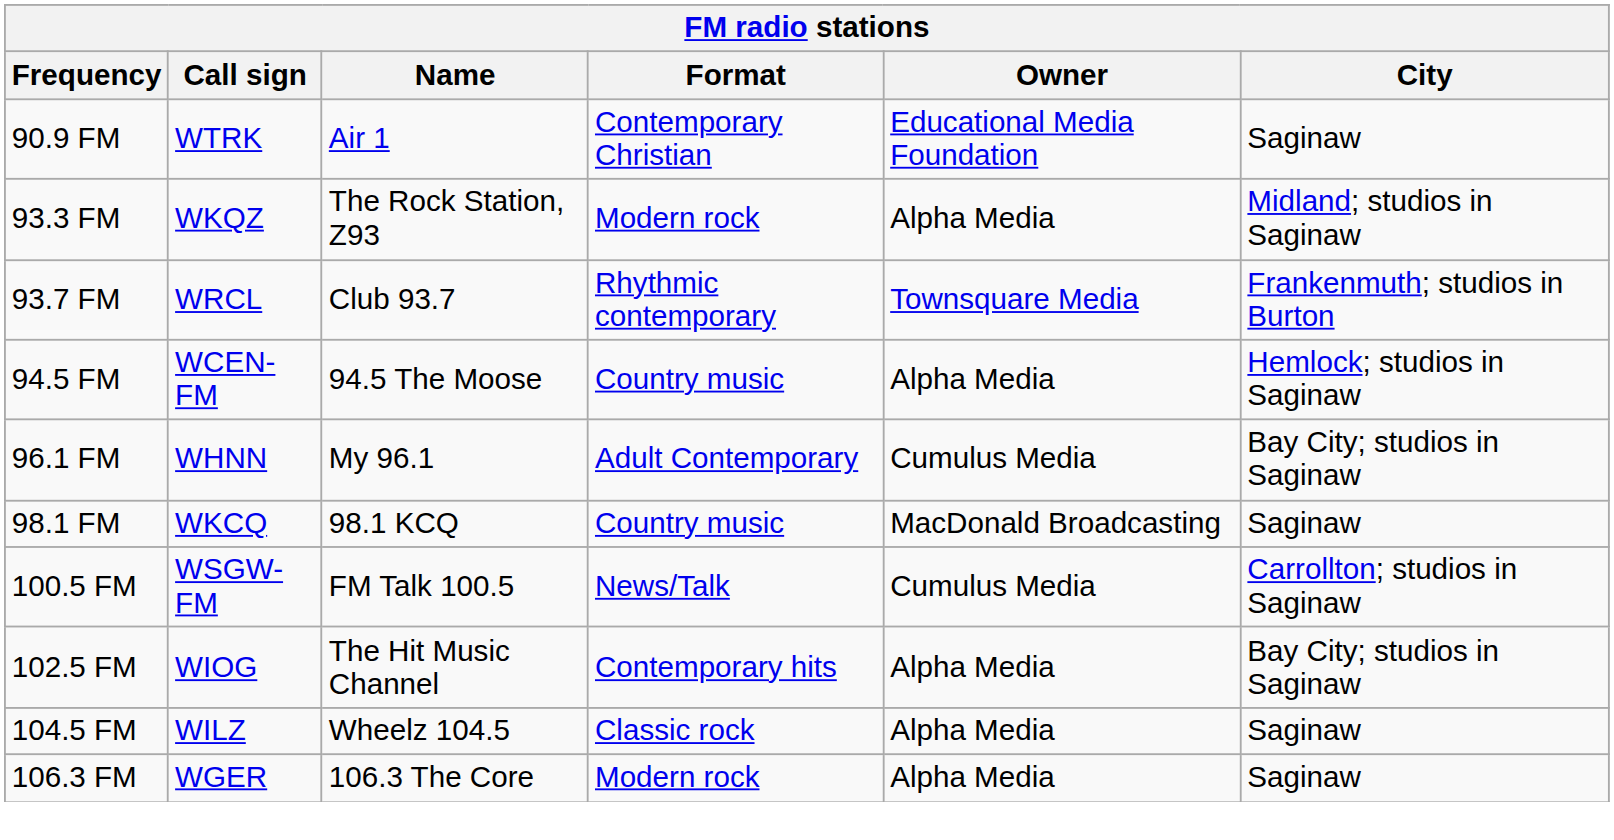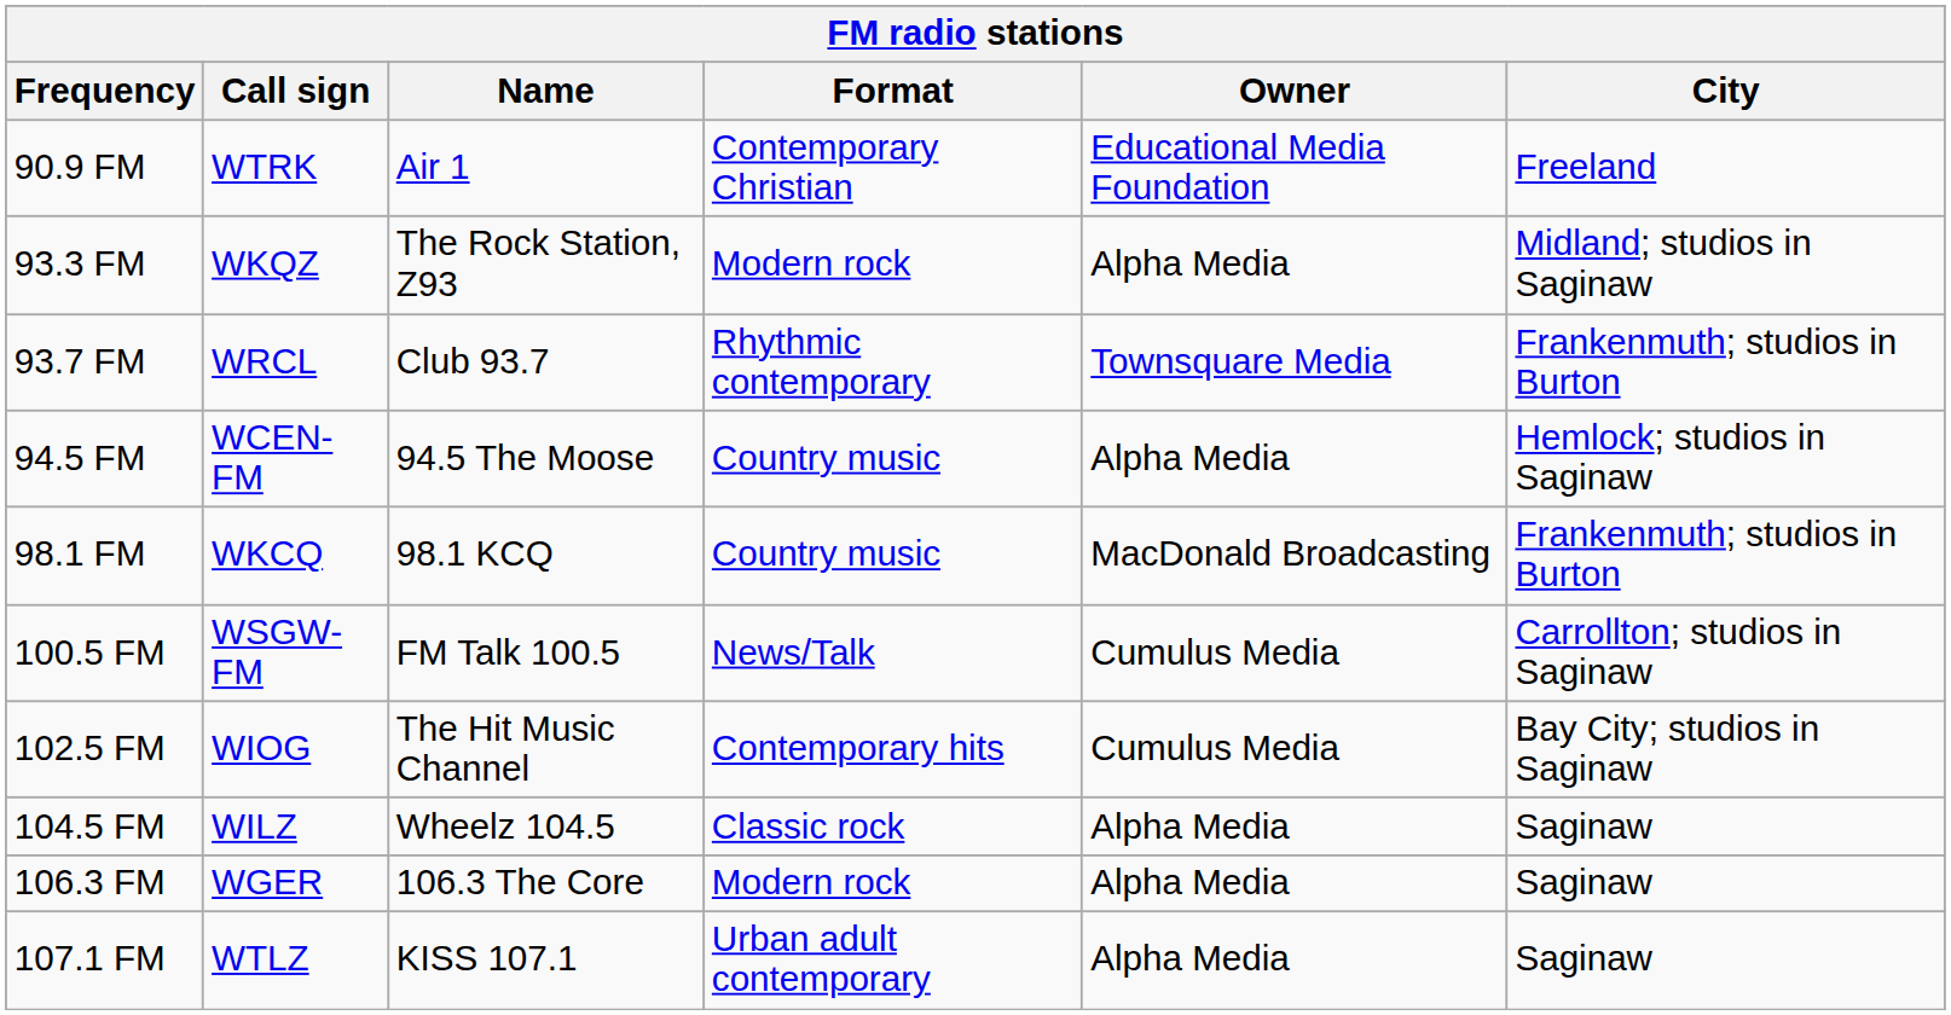90.9 FM | City: Saginaw -> Freeland
- row: 96.1 FM | WHNN | My 96.1 | Adult Contemporary | Cumulus Media | Bay City; studios in Saginaw
98.1 FM | City: Saginaw -> Frankenmuth; studios in Burton
102.5 FM | Owner: Alpha Media -> Cumulus Media
+ row: 107.1 FM | WTLZ | KISS 107.1 | Urban adult contemporary | Alpha Media | Saginaw
